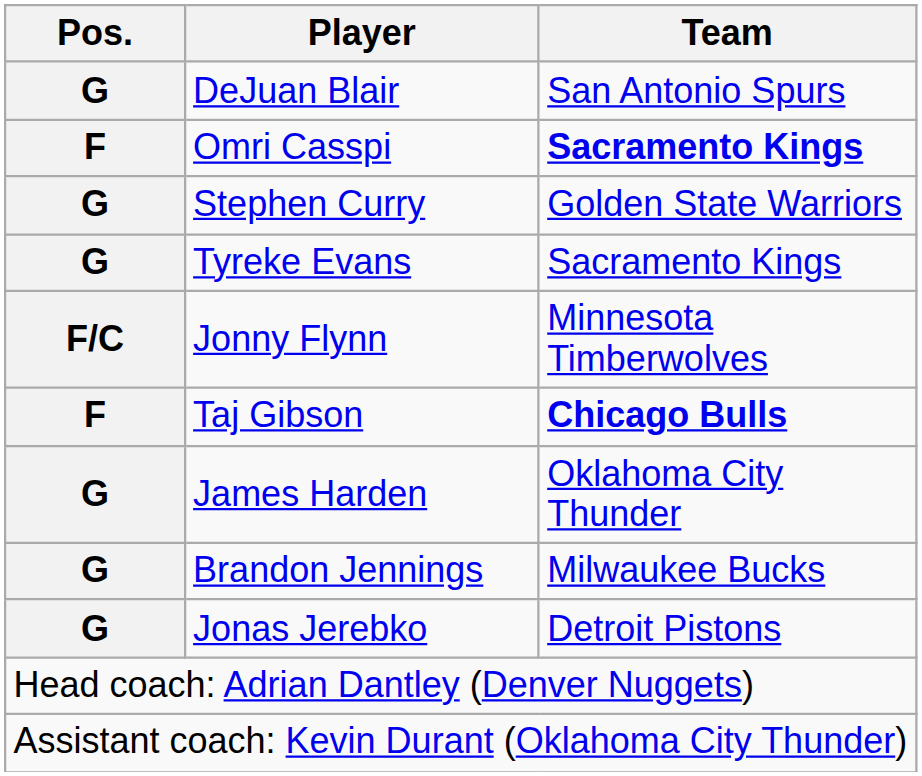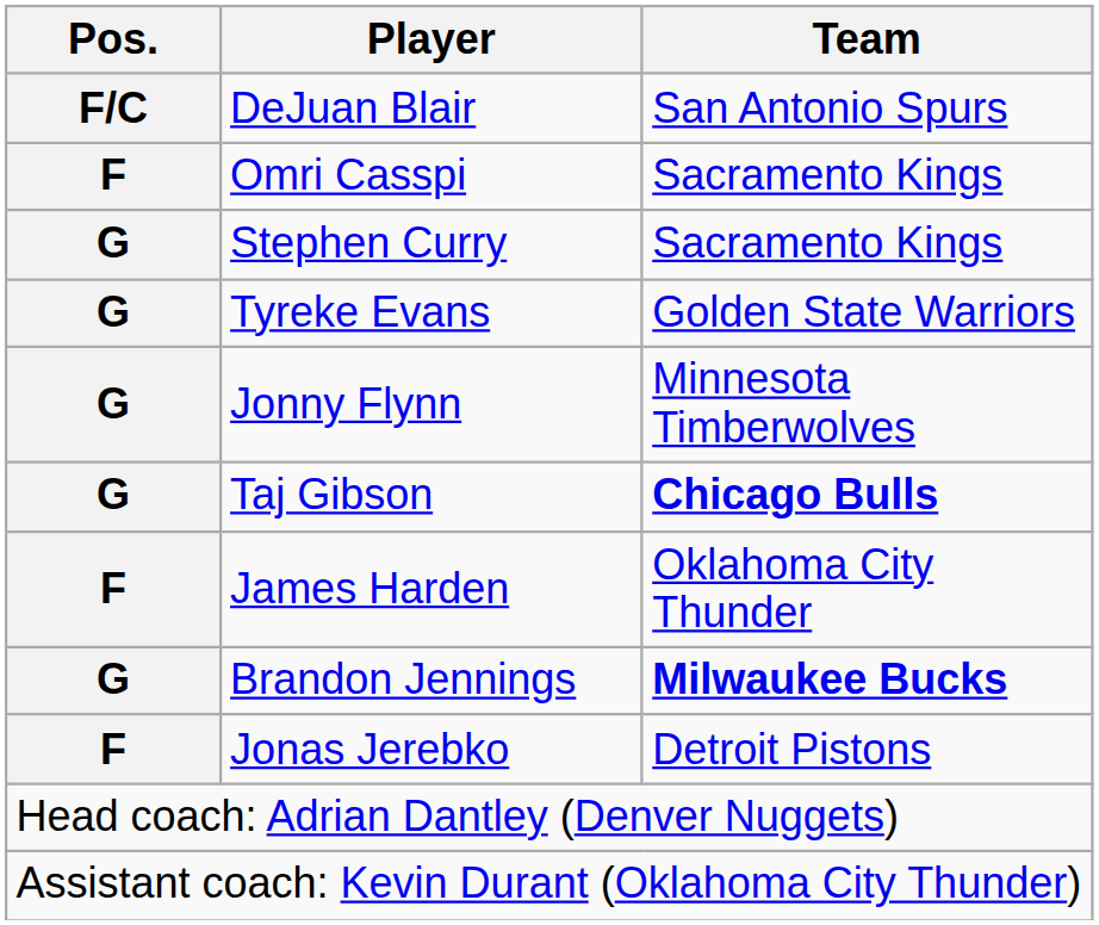DeJuan Blair | Pos.: G -> F/C
Omri Casspi | Team: bold -> normal
Stephen Curry | Team: Golden State Warriors -> Sacramento Kings
Tyreke Evans | Team: Sacramento Kings -> Golden State Warriors
Jonny Flynn | Pos.: F/C -> G
Taj Gibson | Pos.: F -> G
James Harden | Pos.: G -> F
Brandon Jennings | Team: normal -> bold
Jonas Jerebko | Pos.: G -> F
